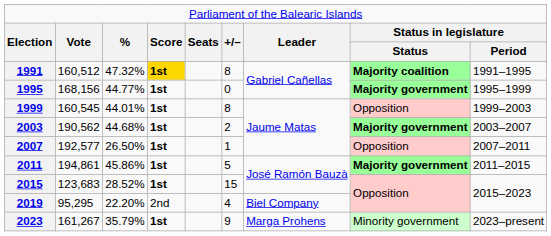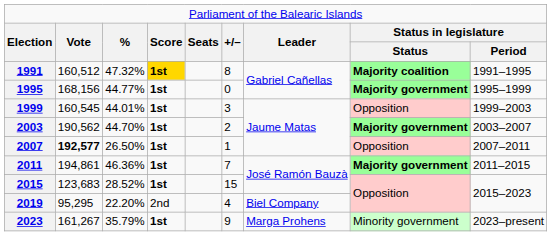1999 | column 6: 8 -> 3
2003 | column 3: 44.68% -> 44.70%
2007 | column 2: normal -> bold
2011 | column 3: 45.86% -> 46.36%
2011 | column 6: 5 -> 7
